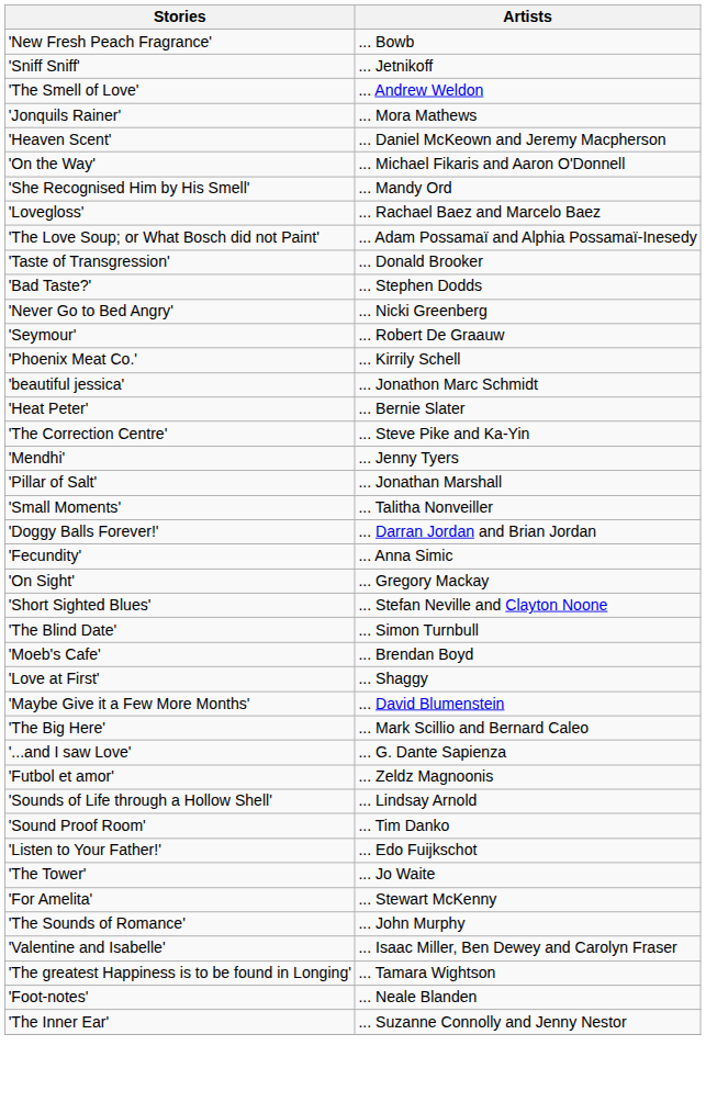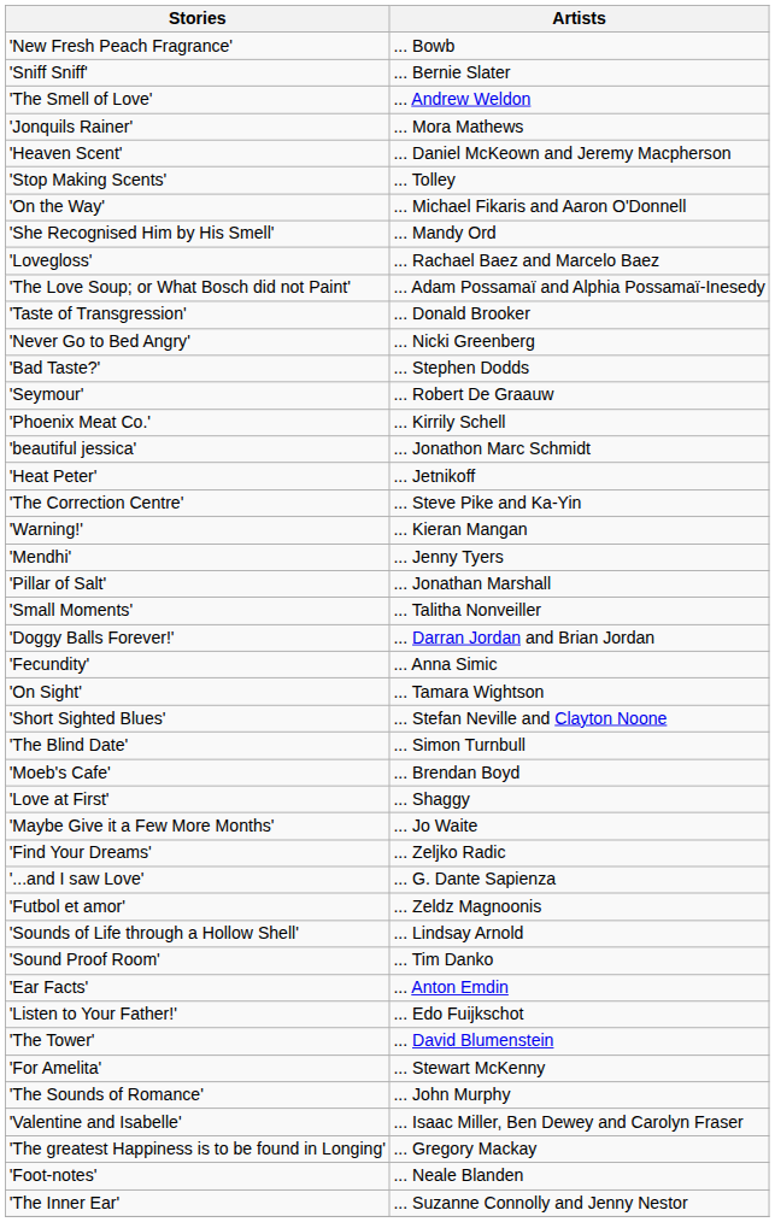'Sniff Sniff' | Artists: ... Jetnikoff -> ... Bernie Slater
+ row: 'Stop Making Scents' | ... Tolley
rows swapped: 'Bad Taste?' <-> 'Never Go to Bed Angry'
'Heat Peter' | Artists: ... Bernie Slater -> ... Jetnikoff
+ row: 'Warning!' | ... Kieran Mangan
'On Sight' | Artists: ... Gregory Mackay -> ... Tamara Wightson
'Maybe Give it a Few More Months' | Artists: ... David Blumenstein -> ... Jo Waite
- row: 'The Big Here' | ... Mark Scillio and Bernard Caleo
+ row: 'Find Your Dreams' | ... Zeljko Radic
+ row: 'Ear Facts' | ... Anton Emdin
'The Tower' | Artists: ... Jo Waite -> ... David Blumenstein
'The greatest Happiness is to be found in Longing' | Artists: ... Tamara Wightson -> ... Gregory Mackay
